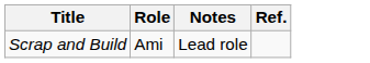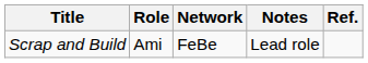+ column: Network | FeBe
